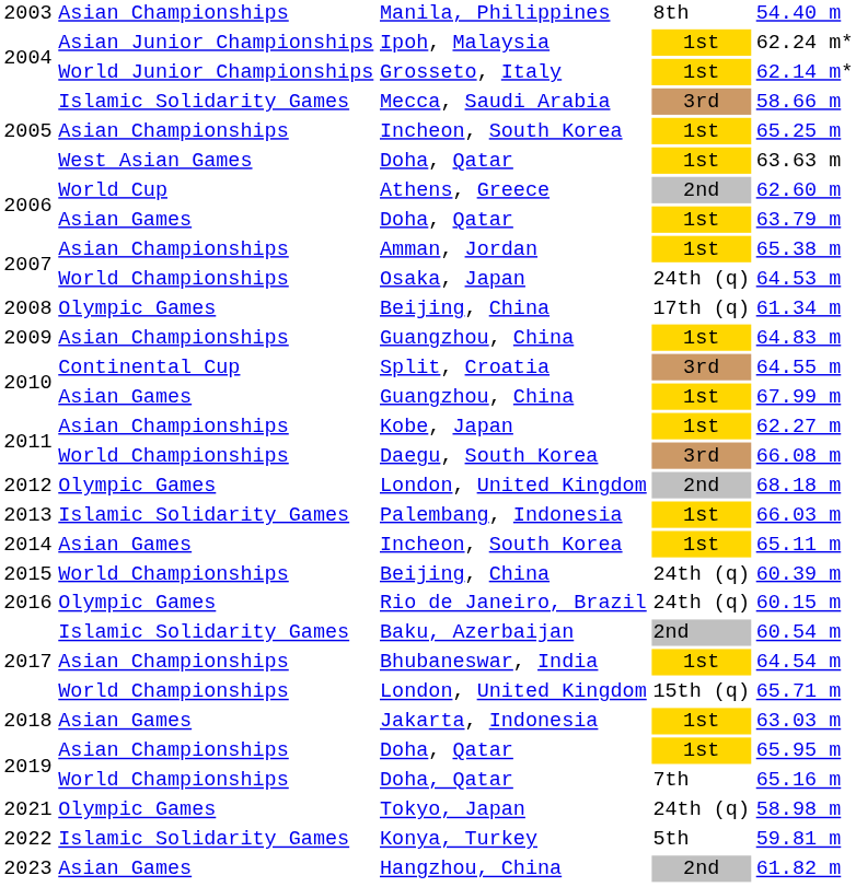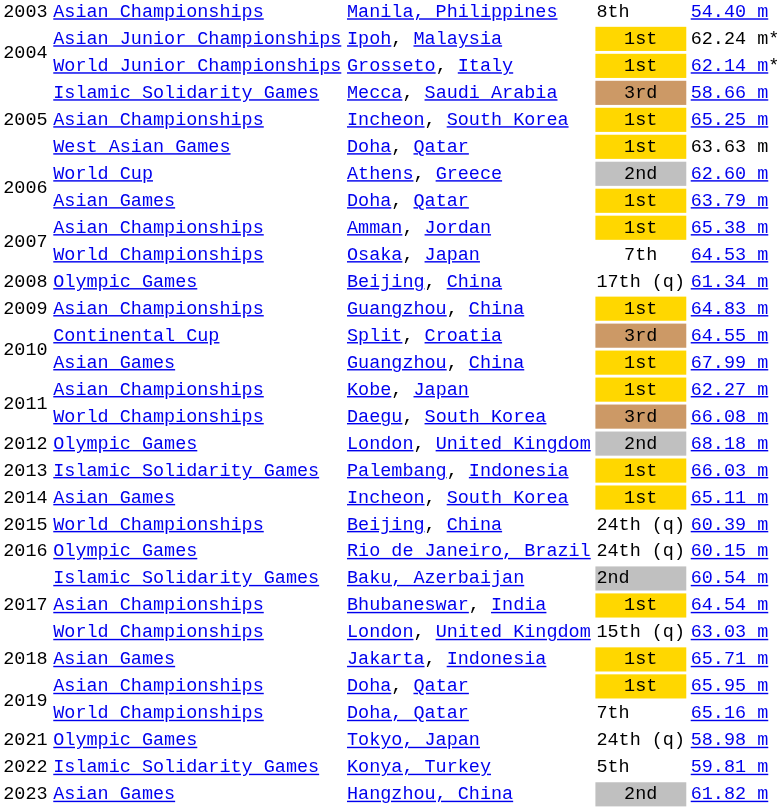Osaka, Japan | column 4: 24th (q) -> 7th
World Championships / London, United Kingdom | column 5: 65.71 m -> 63.03 m
Jakarta, Indonesia | column 5: 63.03 m -> 65.71 m
